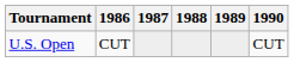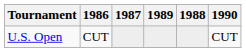columns swapped: 1988 <-> 1989
